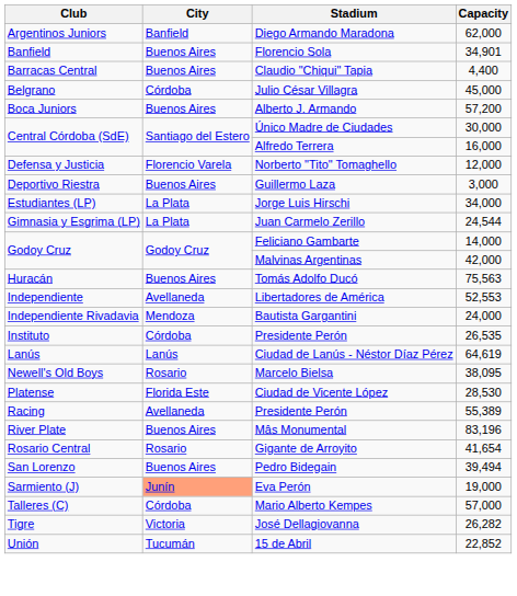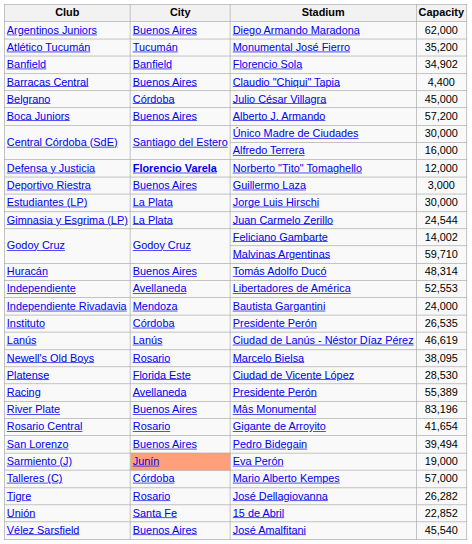Diego Armando Maradona | City: Banfield -> Buenos Aires
+ row: Atlético Tucumán | Tucumán | Monumental José Fierro | 35,200
Florencio Sola | City: Buenos Aires -> Banfield
Florencio Sola | Capacity: 34,901 -> 34,902
Norberto "Tito" Tomaghello | City: normal -> bold
Jorge Luis Hirschi | Capacity: 34,000 -> 30,000
Feliciano Gambarte | Capacity: 14,000 -> 14,002
Malvinas Argentinas | Capacity: 42,000 -> 59,710
Tomás Adolfo Ducó | Capacity: 75,563 -> 48,314
Ciudad de Lanús - Néstor Díaz Pérez | Capacity: 64,619 -> 46,619
José Dellagiovanna | City: Victoria -> Rosario
15 de Abril | City: Tucumán -> Santa Fe
+ row: Vélez Sarsfield | Buenos Aires | José Amalfitani | 45,540
